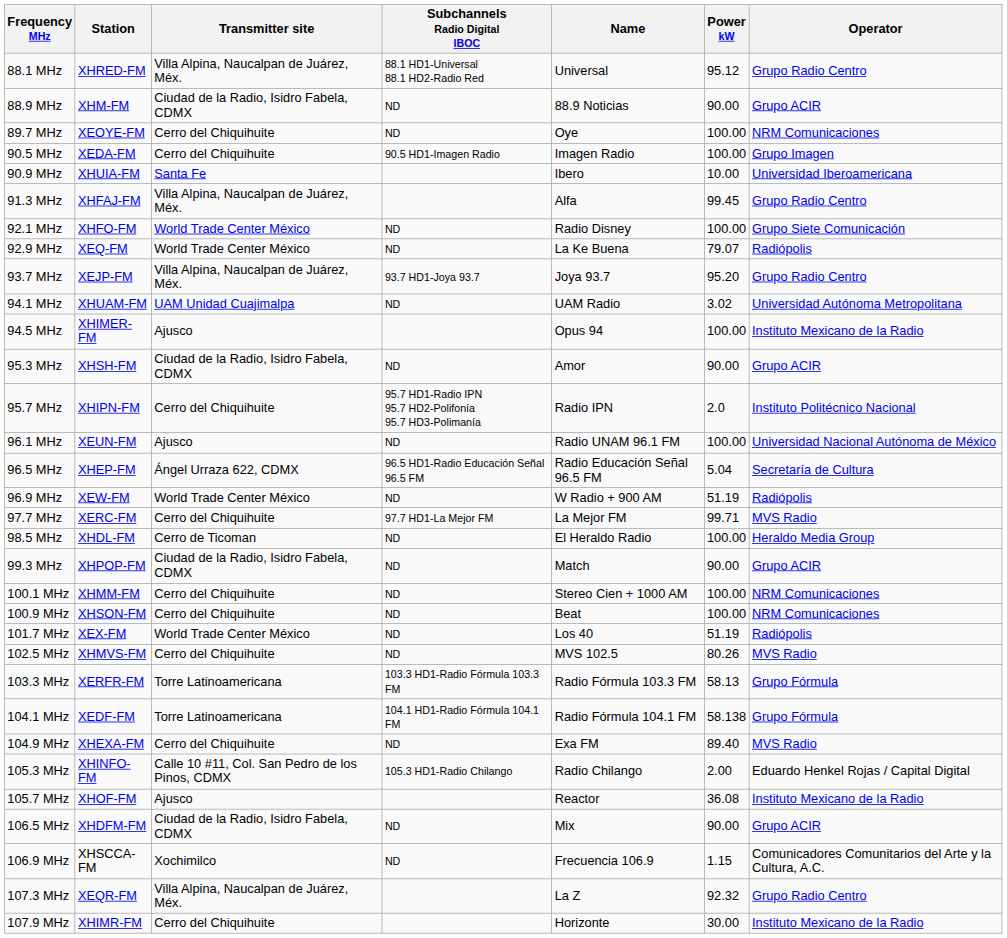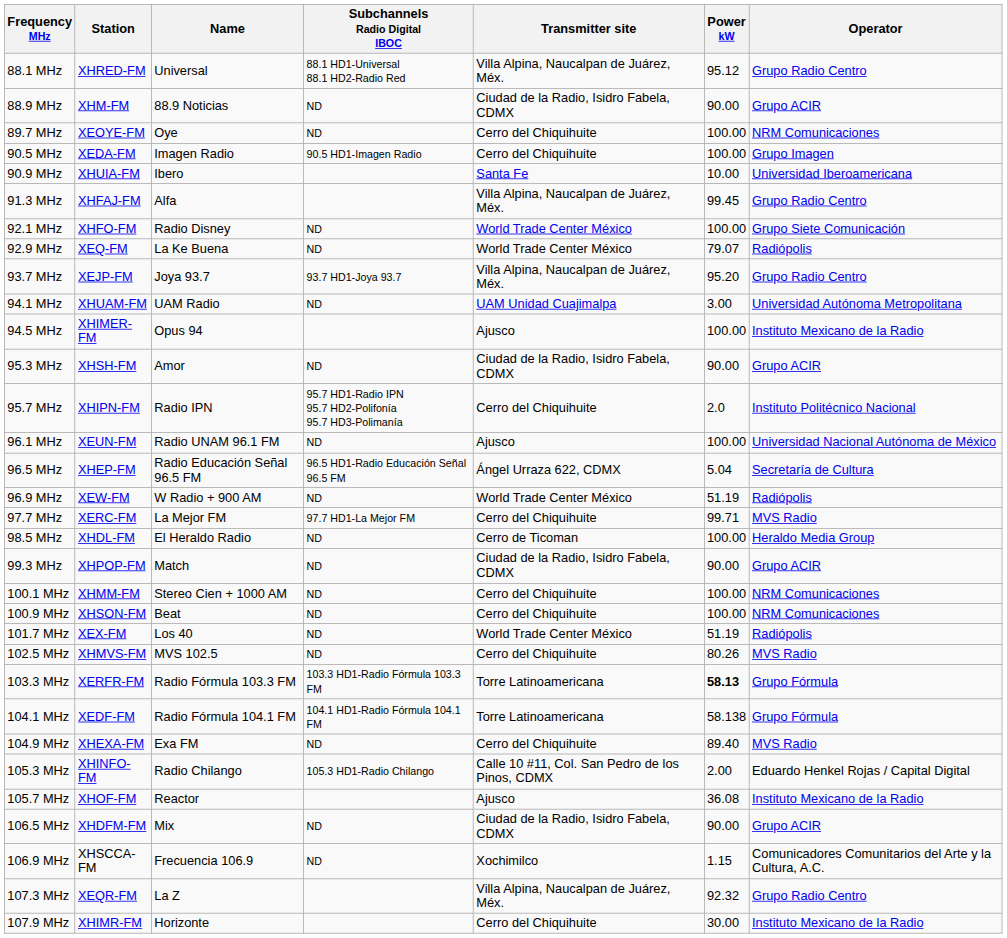columns swapped: Name <-> Transmitter site
94.1 MHz | Power kW: 3.02 -> 3.00
103.3 MHz | Power kW: normal -> bold
